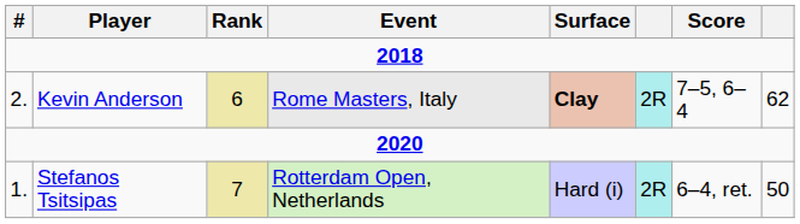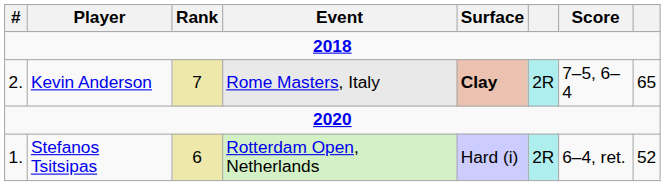Kevin Anderson | Rank: 6 -> 7
Kevin Anderson | column 8: 62 -> 65
Stefanos Tsitsipas | Rank: 7 -> 6
Stefanos Tsitsipas | column 8: 50 -> 52
